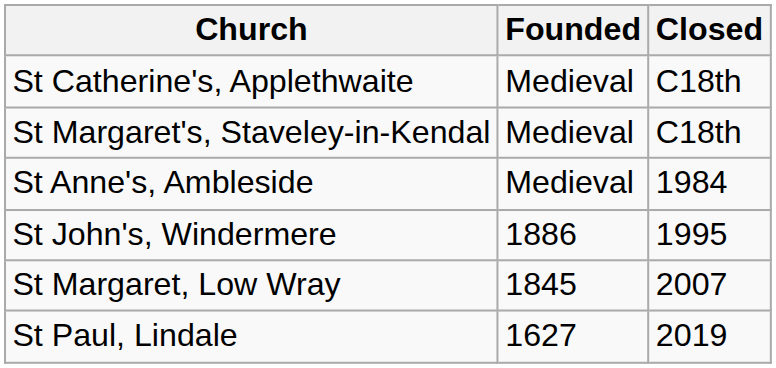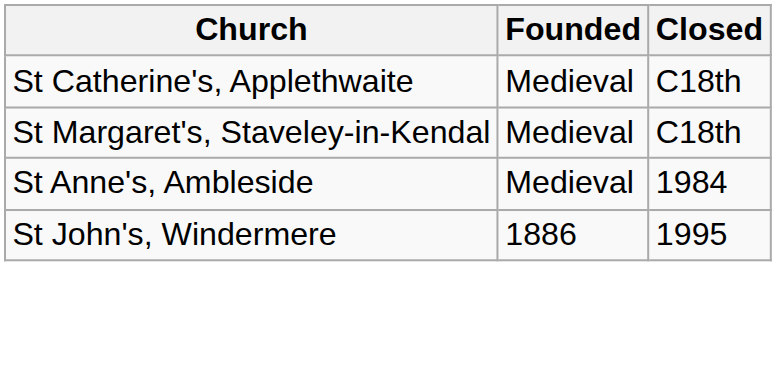- row: St Margaret, Low Wray | 1845 | 2007
- row: St Paul, Lindale | 1627 | 2019
